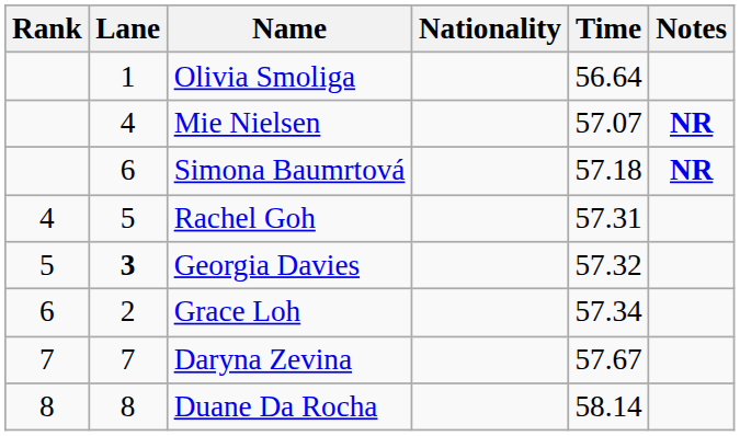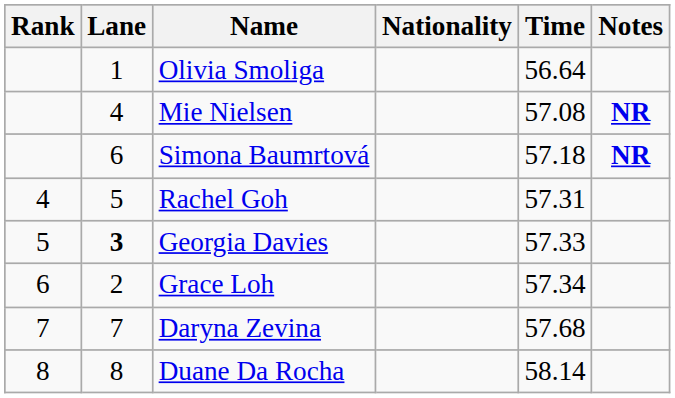Mie Nielsen | Time: 57.07 -> 57.08
Georgia Davies | Time: 57.32 -> 57.33
Daryna Zevina | Time: 57.67 -> 57.68
